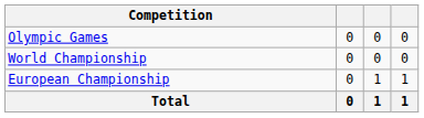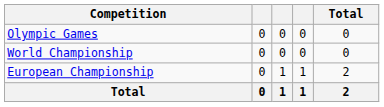+ column: Total | 0 | 0 | 2 | 2
